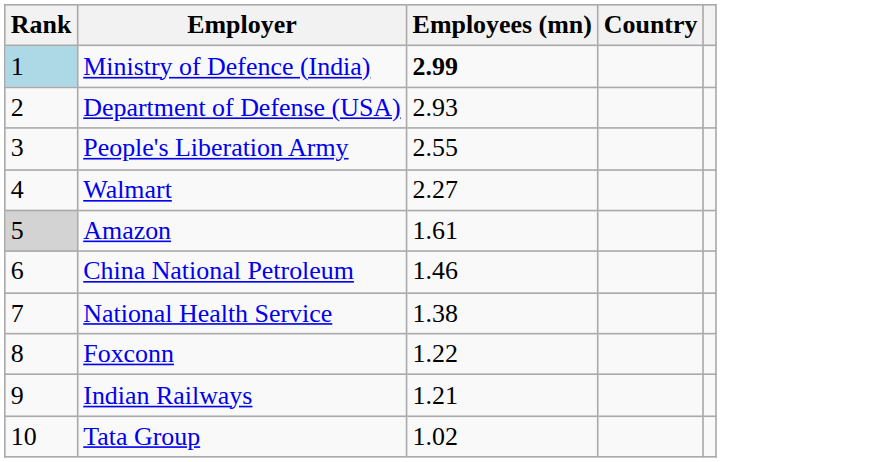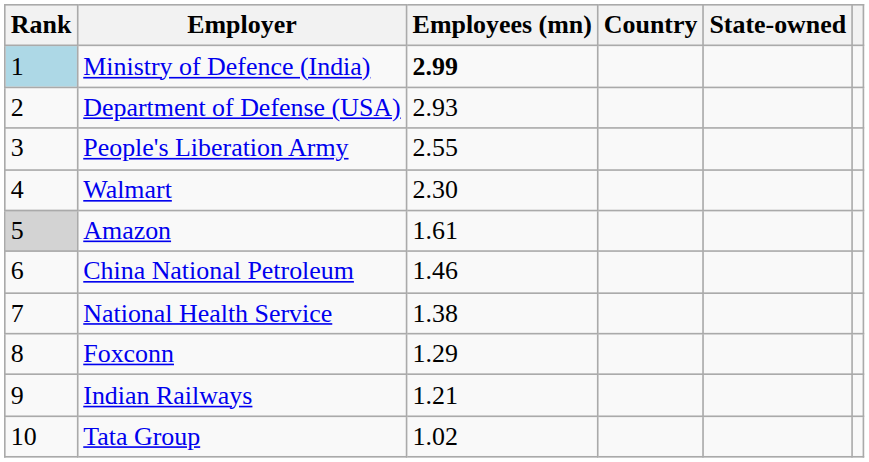+ column: State-owned
Walmart | Employees (mn): 2.27 -> 2.30
Foxconn | Employees (mn): 1.22 -> 1.29
